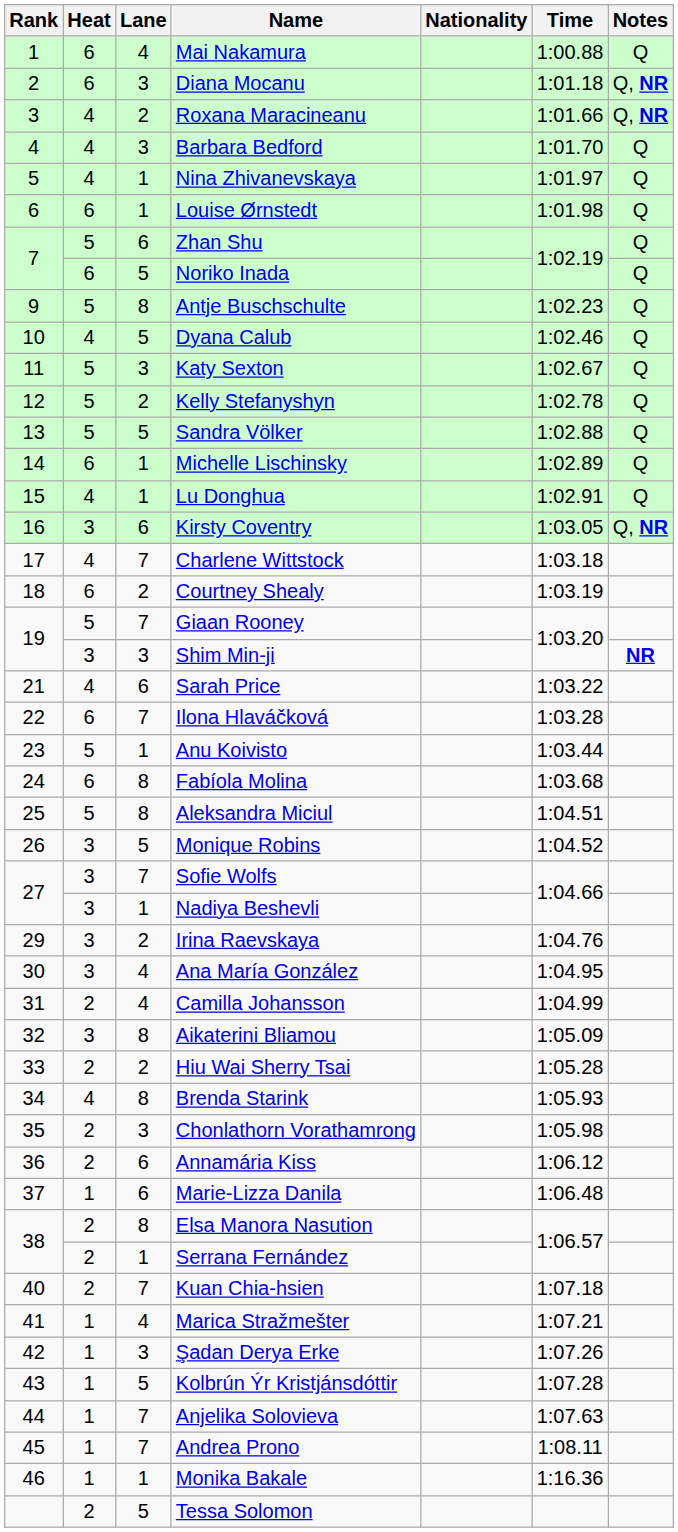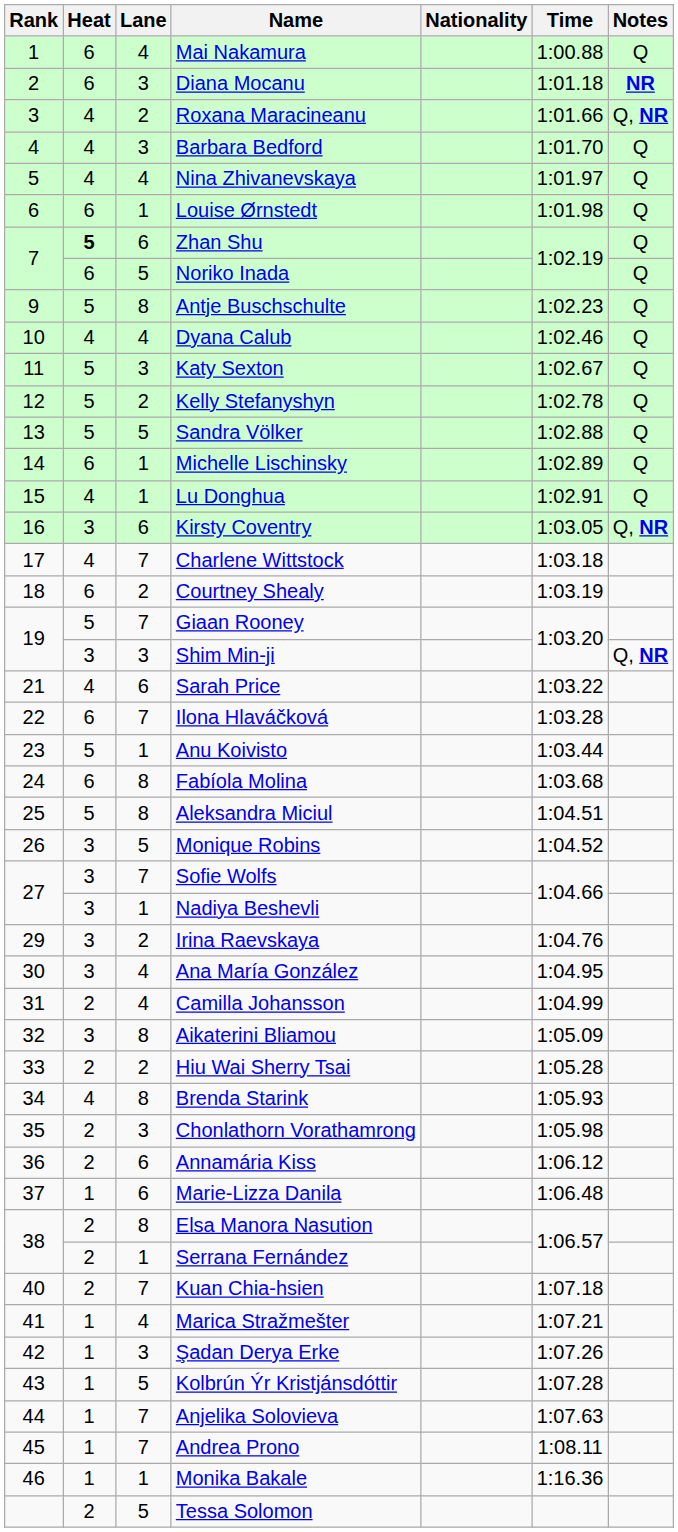Diana Mocanu | Notes: Q, NR -> NR
Nina Zhivanevskaya | Lane: 1 -> 4
Zhan Shu | Heat: normal -> bold
Dyana Calub | Lane: 5 -> 4
Shim Min-ji | Notes: NR -> Q, NR
